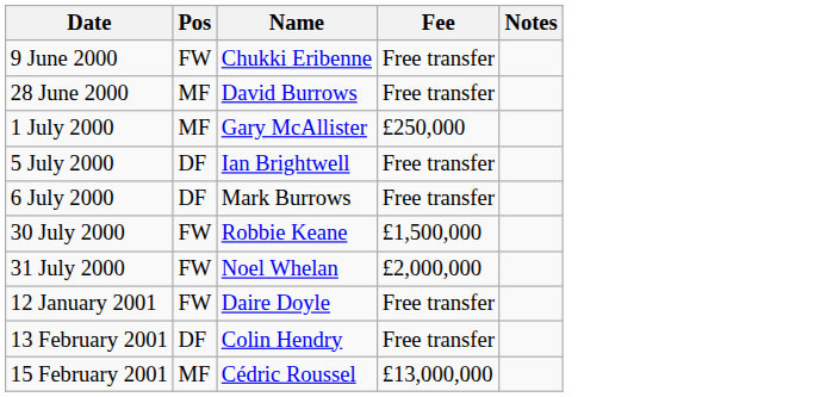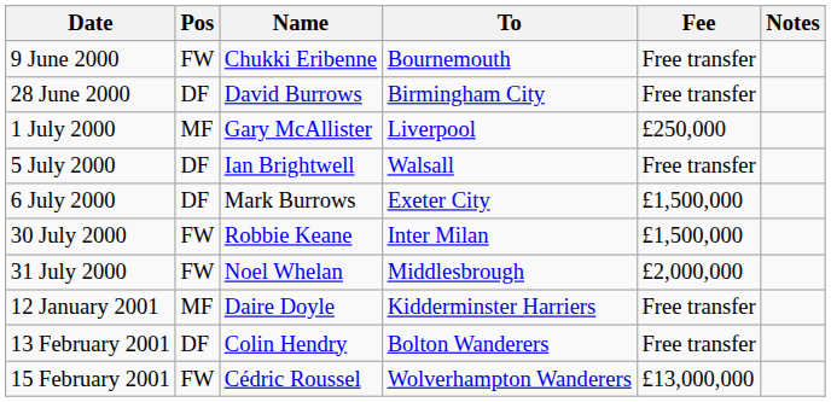+ column: To | Bournemouth | Birmingham City | Liverpool | Walsall | Exeter City | Inter Milan | Middlesbrough | Kidderminster Harriers | Bolton Wanderers | Wolverhampton Wanderers
28 June 2000 | Pos: MF -> DF
6 July 2000 | Fee: Free transfer -> £1,500,000
12 January 2001 | Pos: FW -> MF
15 February 2001 | Pos: MF -> FW
